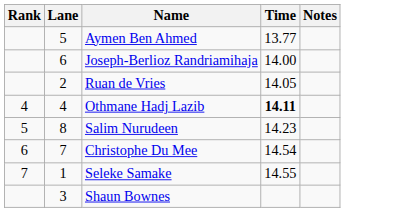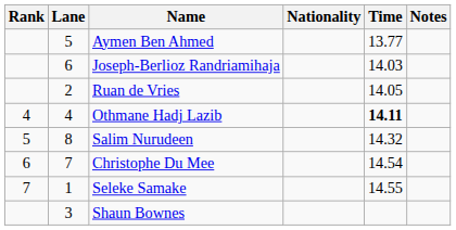+ column: Nationality
Joseph-Berlioz Randriamihaja | Time: 14.00 -> 14.03
Salim Nurudeen | Time: 14.23 -> 14.32
